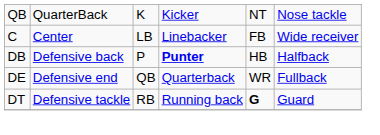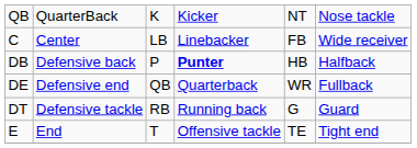DT | column 5: bold -> normal
+ row: E | End | T | Offensive tackle | TE | Tight end
